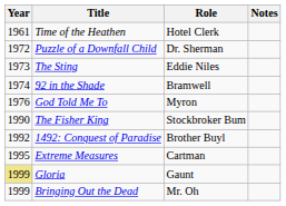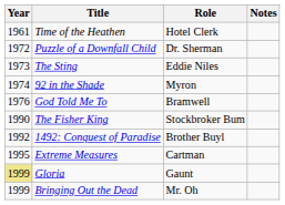92 in the Shade | Role: Bramwell -> Myron
God Told Me To | Role: Myron -> Bramwell
